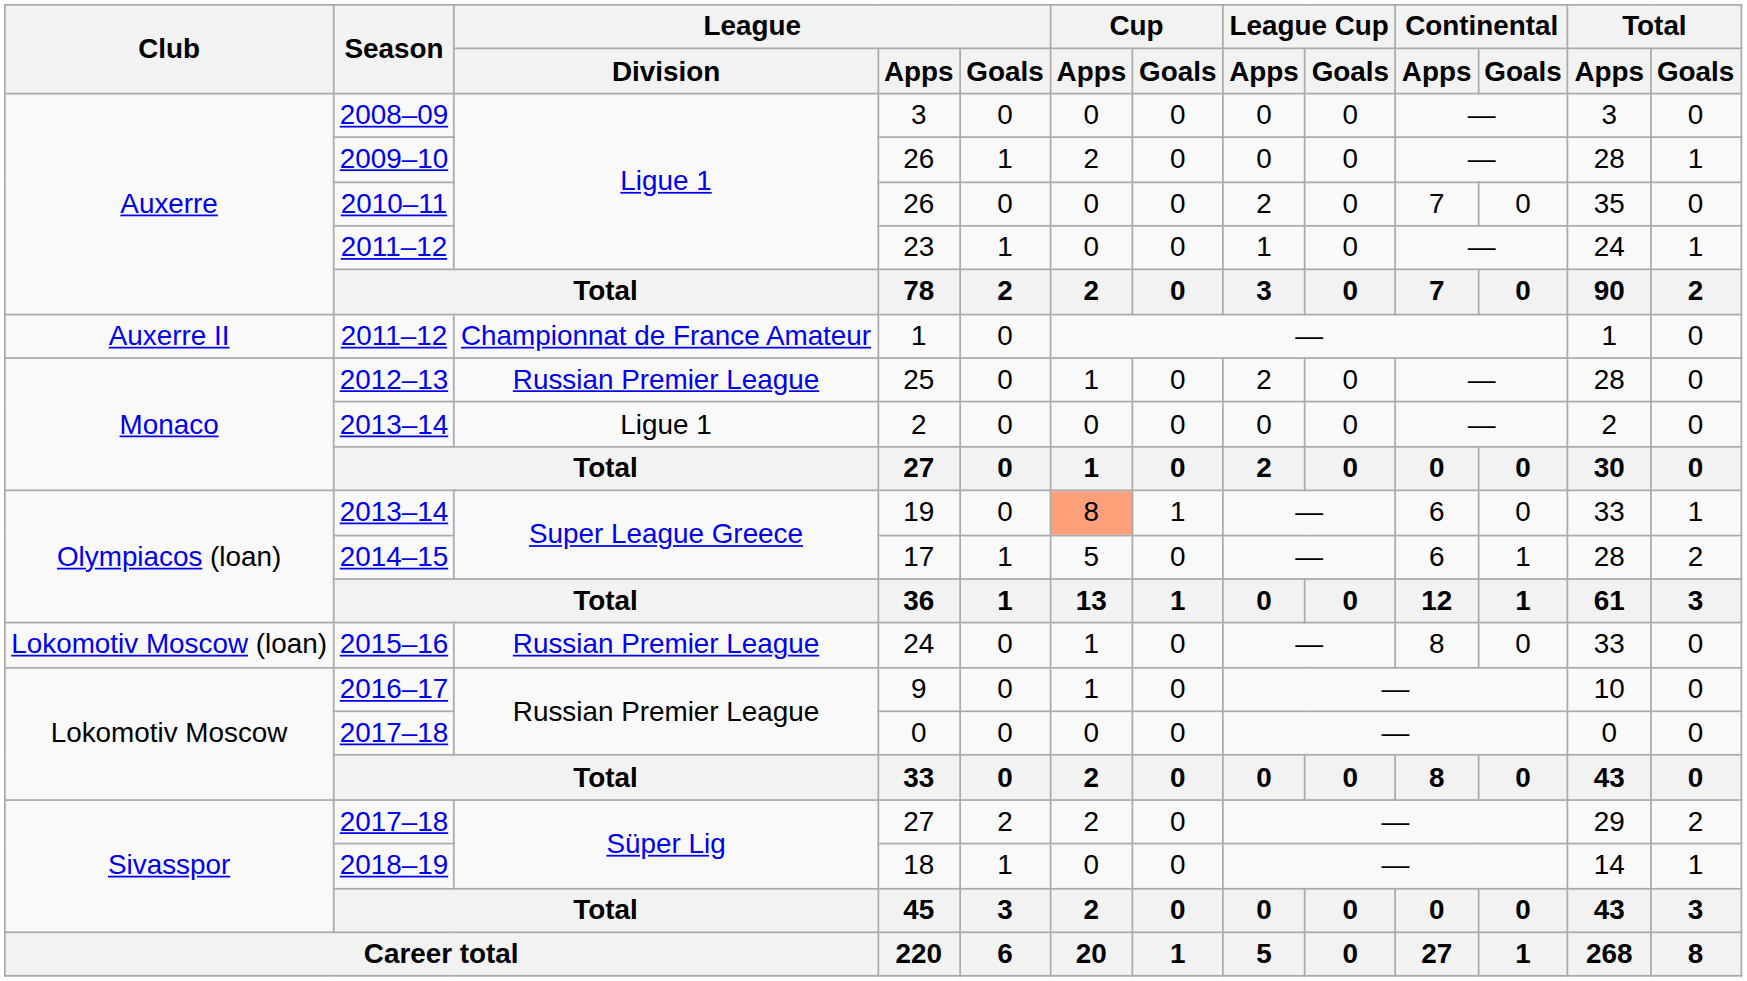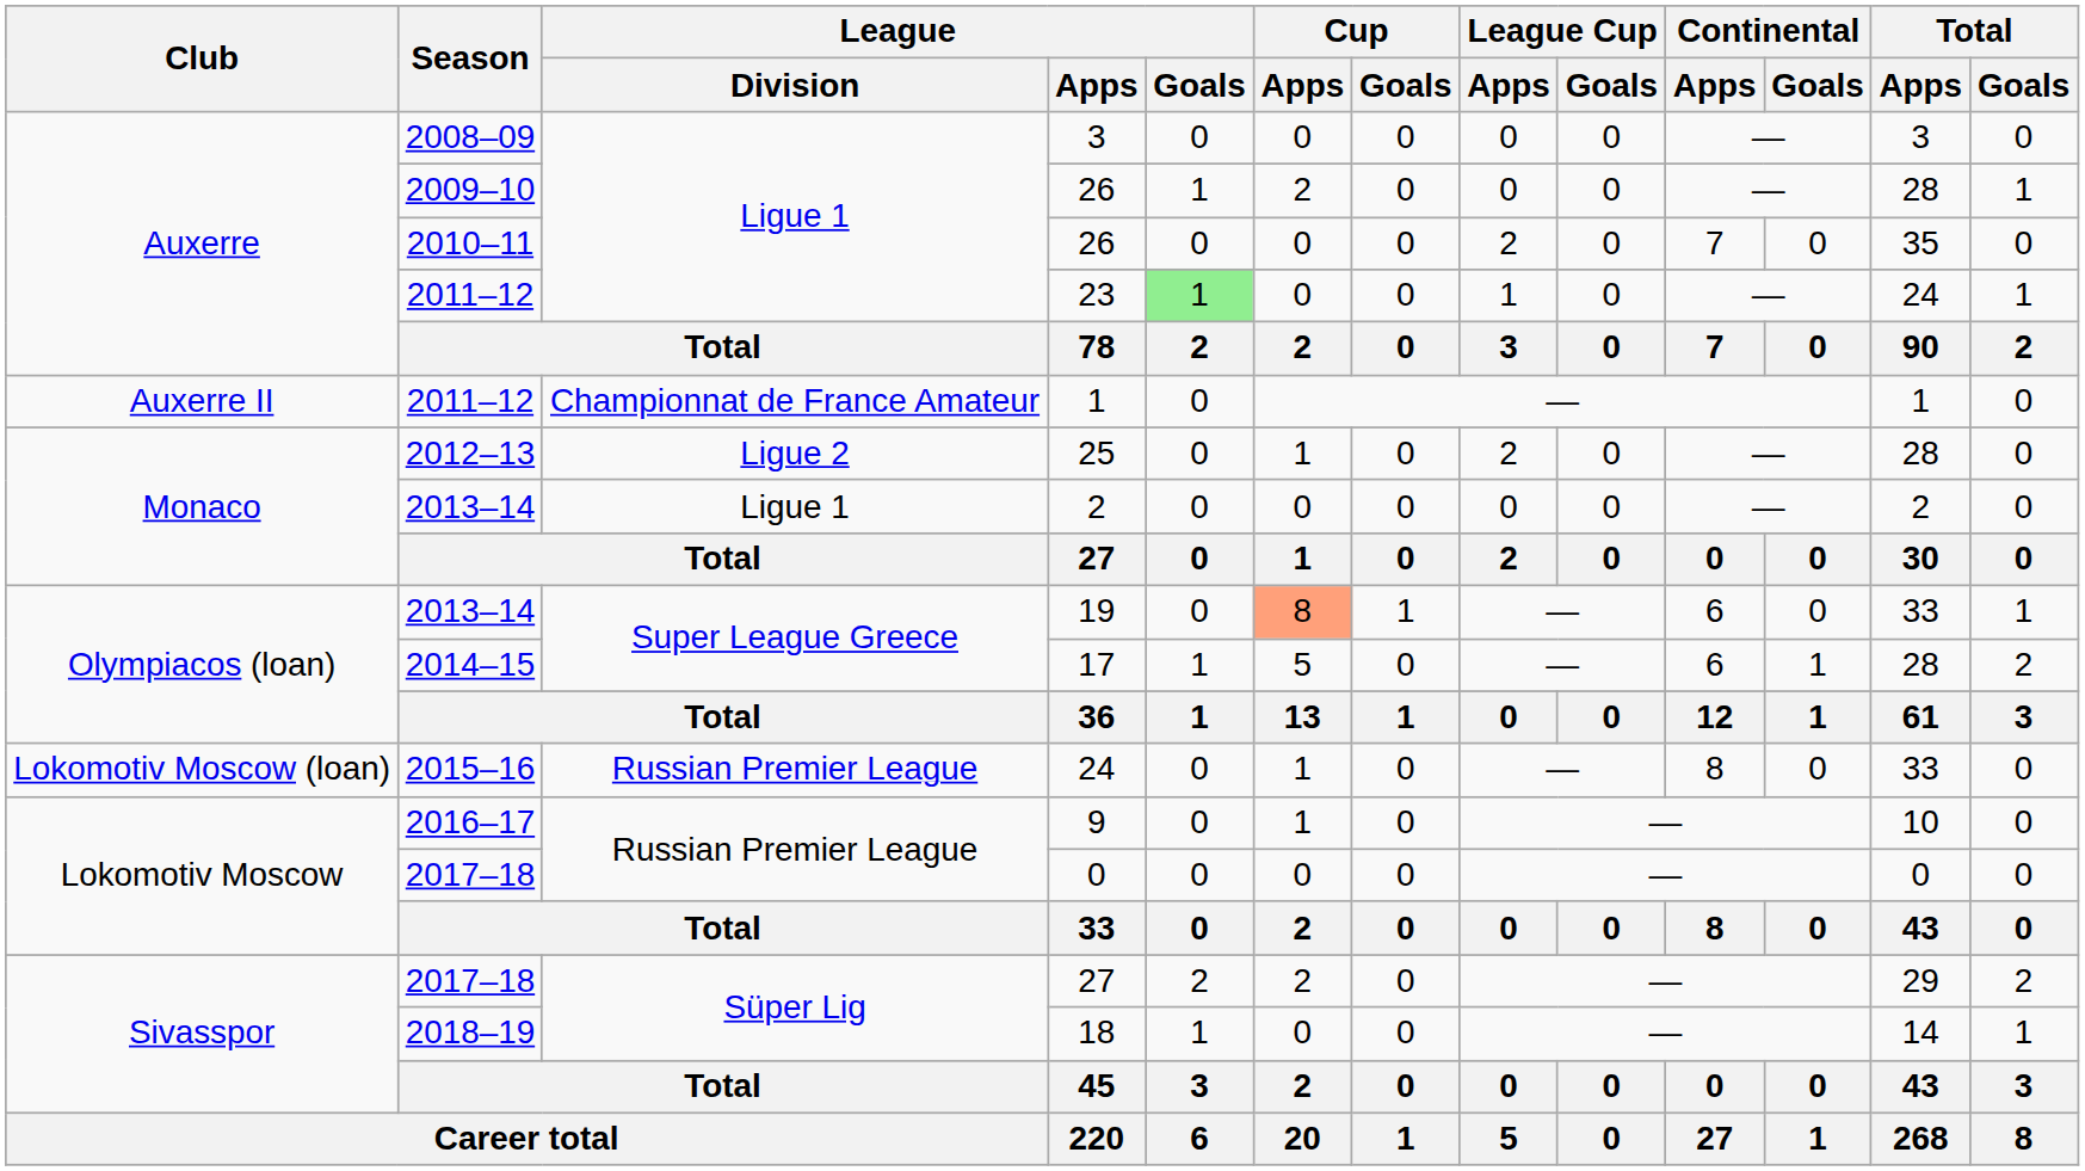23 | League / Goals: no background -> lightgreen background
25 | League / Division: Russian Premier League -> Ligue 2
